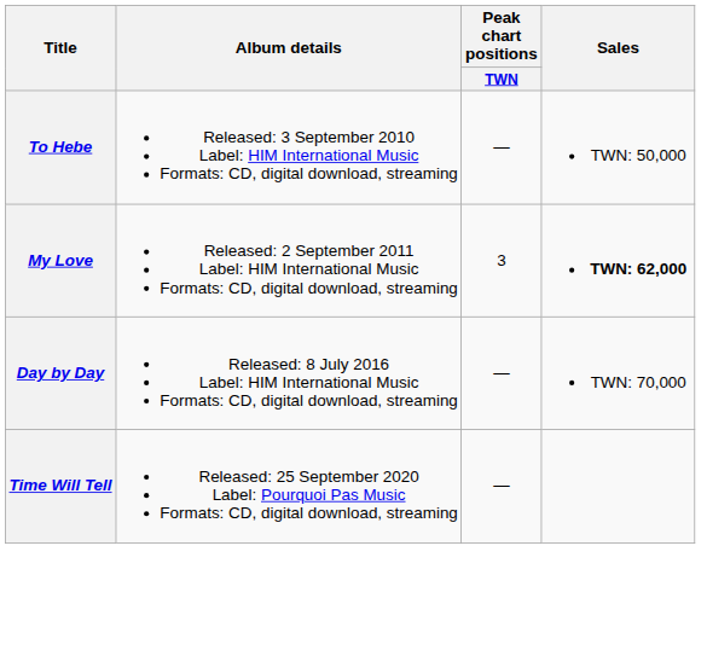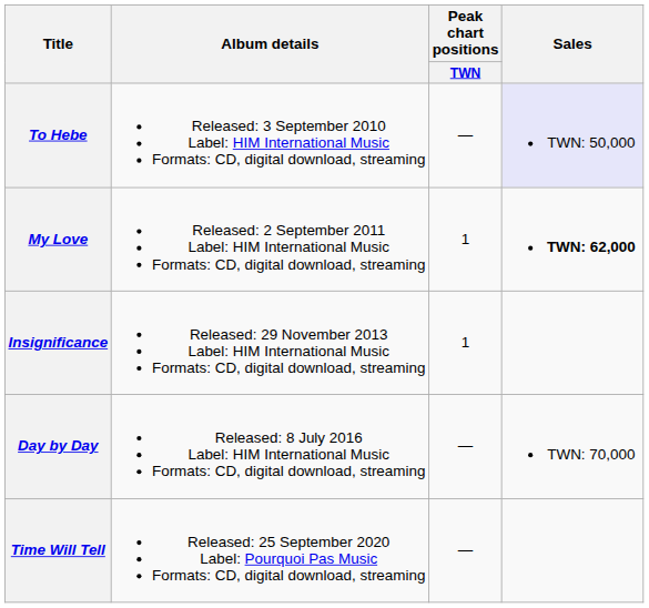To Hebe | Sales: no background -> lavender background
My Love | Peak chart positions / TWN: 3 -> 1
+ row: Insignificance | Released: 29 November 2013 Label: HIM International Music Formats: CD, digital download, streaming | 1
